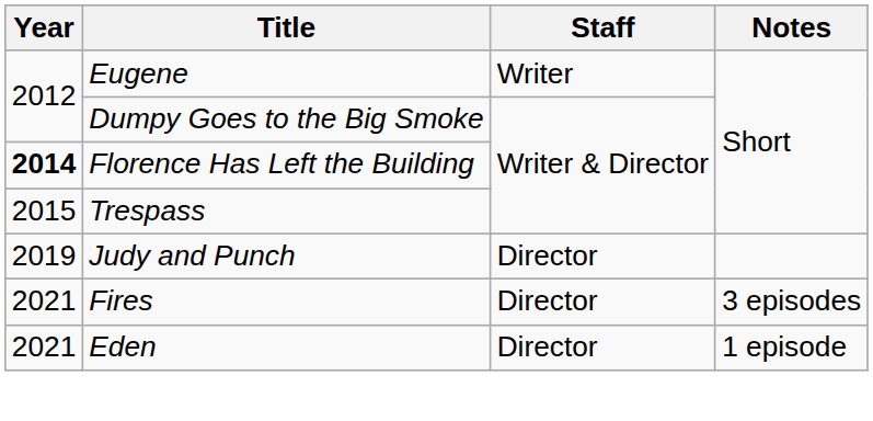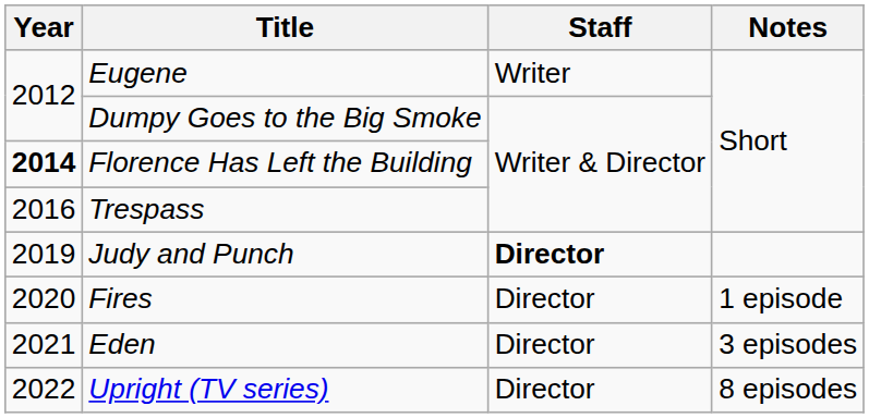Trespass | Year: 2015 -> 2016
Judy and Punch | Staff: normal -> bold
Fires | Year: 2021 -> 2020
Fires | Notes: 3 episodes -> 1 episode
Eden | Notes: 1 episode -> 3 episodes
+ row: 2022 | Upright (TV series) | Director | 8 episodes
